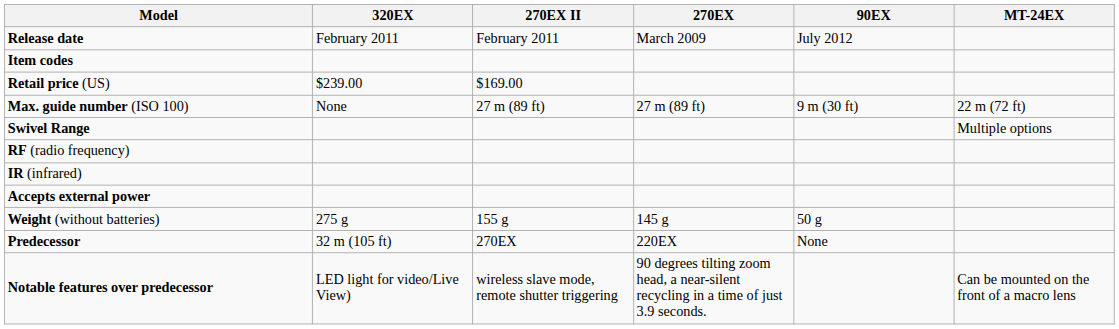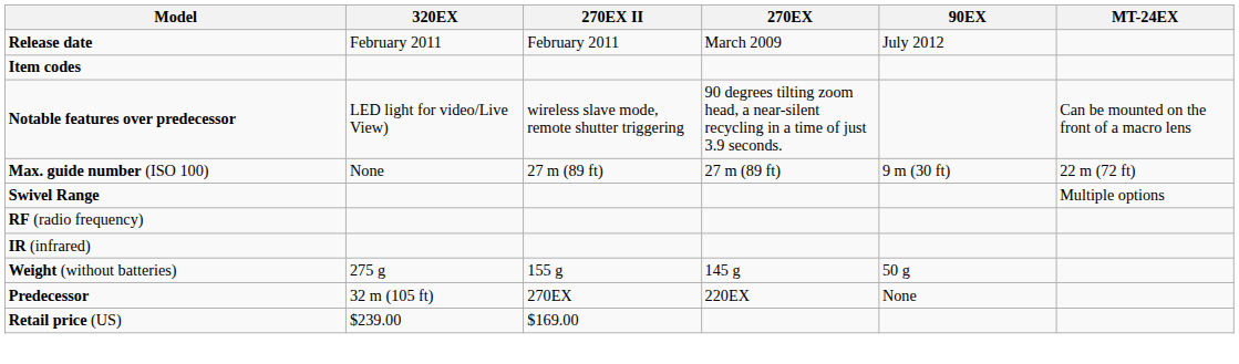rows swapped: Retail price (US) <-> Notable features over predecessor
- row: Accepts external power
